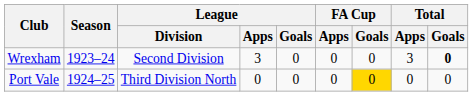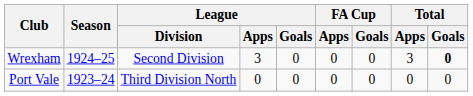Wrexham | Season: 1923–24 -> 1924–25
Port Vale | Season: 1924–25 -> 1923–24
Port Vale | FA Cup / Goals: gold background -> no background
